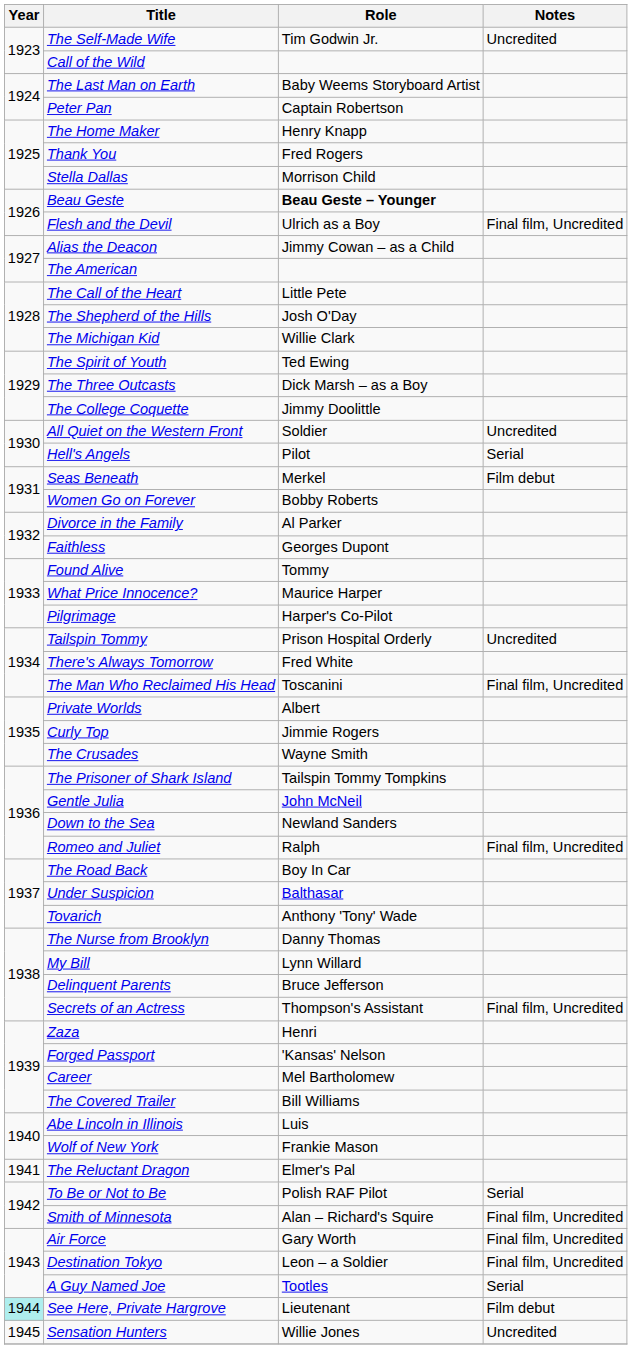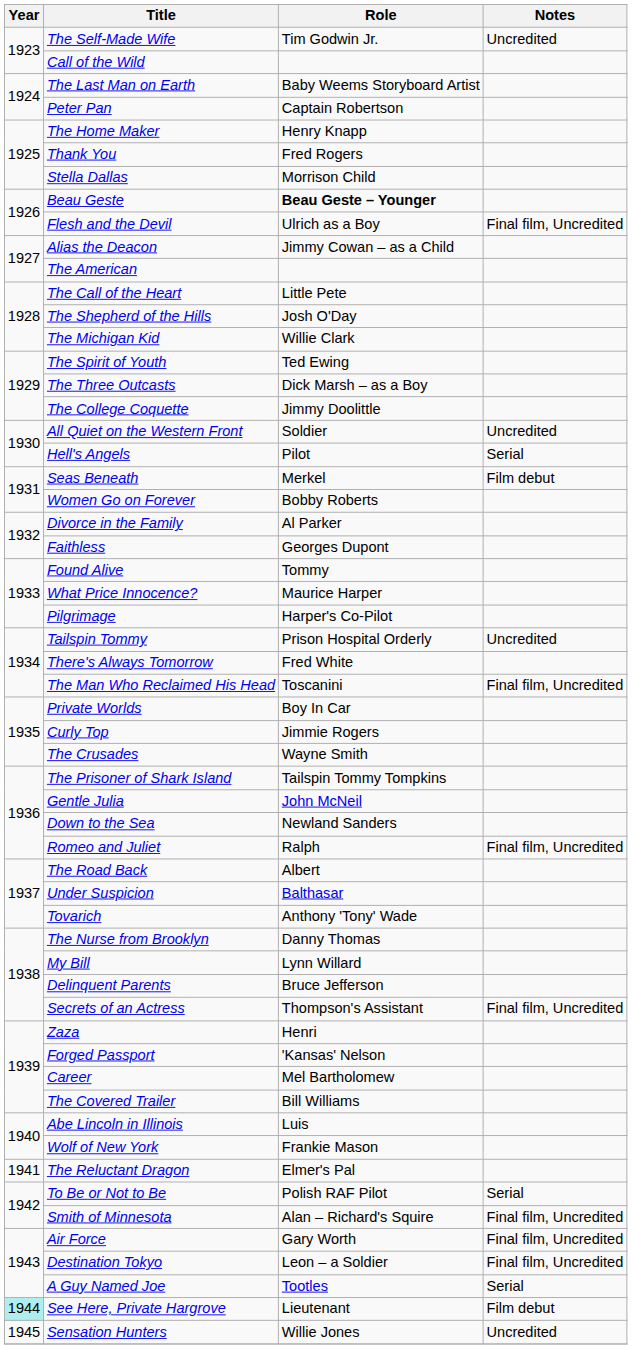Private Worlds | Role: Albert -> Boy In Car
The Road Back | Role: Boy In Car -> Albert
